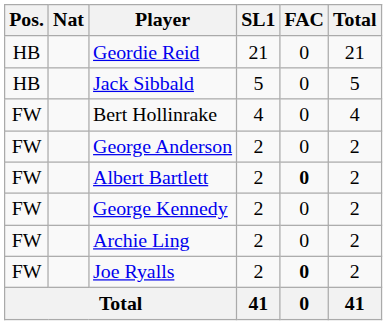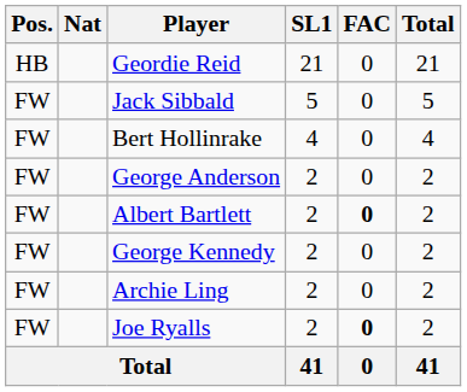Jack Sibbald | Pos.: HB -> FW
